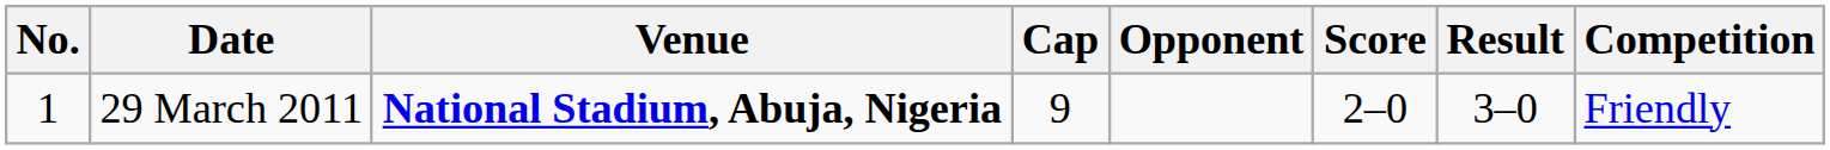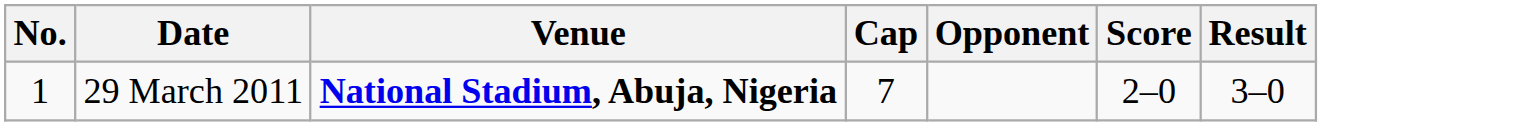- column: Competition | Friendly
29 March 2011 | Cap: 9 -> 7
